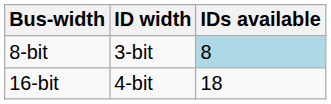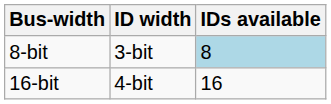16-bit | IDs available: 18 -> 16
